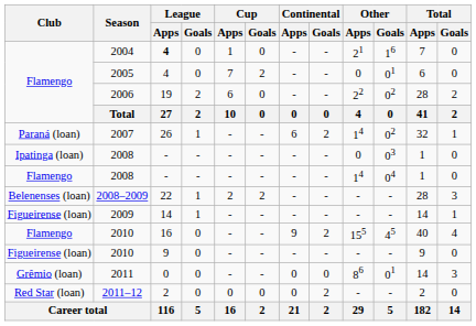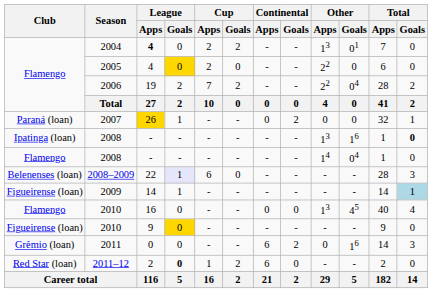2004 | Cup / Apps: 1 -> 2
2004 | Cup / Goals: 0 -> 2
2004 | Other / Apps: 21 -> 13
2004 | Other / Goals: 16 -> 01
2005 | League / Goals: no background -> gold background
2005 | Cup / Apps: 7 -> 2
2005 | Cup / Goals: 2 -> 0
2005 | Other / Apps: 0 -> 22
2005 | Other / Goals: 01 -> 0
2006 | Cup / Apps: 6 -> 7
2006 | Cup / Goals: 0 -> 2
2006 | Other / Goals: 02 -> 04
2007 | League / Apps: no background -> gold background
2007 | Continental / Apps: 6 -> 0
2007 | Other / Apps: 14 -> 0
2007 | Other / Goals: 02 -> 0
Ipatinga (loan) / 2008 | Other / Apps: 0 -> 13
Ipatinga (loan) / 2008 | Other / Goals: 03 -> 16
Ipatinga (loan) / 2008 | Total / Goals: normal -> bold
2008–2009 | League / Goals: no background -> lavender background
2008–2009 | Cup / Apps: 2 -> 6
2008–2009 | Cup / Goals: 2 -> 0
2009 | Total / Goals: no background -> lightblue background
Flamengo / 2010 | Continental / Apps: 9 -> 0
Flamengo / 2010 | Continental / Goals: 2 -> 0
Flamengo / 2010 | Other / Apps: 155 -> 13
Figueirense (loan) / 2010 | League / Goals: no background -> gold background
2011 | Continental / Apps: 0 -> 6
2011 | Continental / Goals: 0 -> 2
2011 | Other / Apps: 86 -> 0
2011 | Other / Goals: 01 -> 16
2011–12 | League / Goals: normal -> bold
2011–12 | Cup / Apps: 0 -> 1
2011–12 | Cup / Goals: 0 -> 2
2011–12 | Continental / Apps: 0 -> 6
2011–12 | Continental / Goals: 2 -> 0
